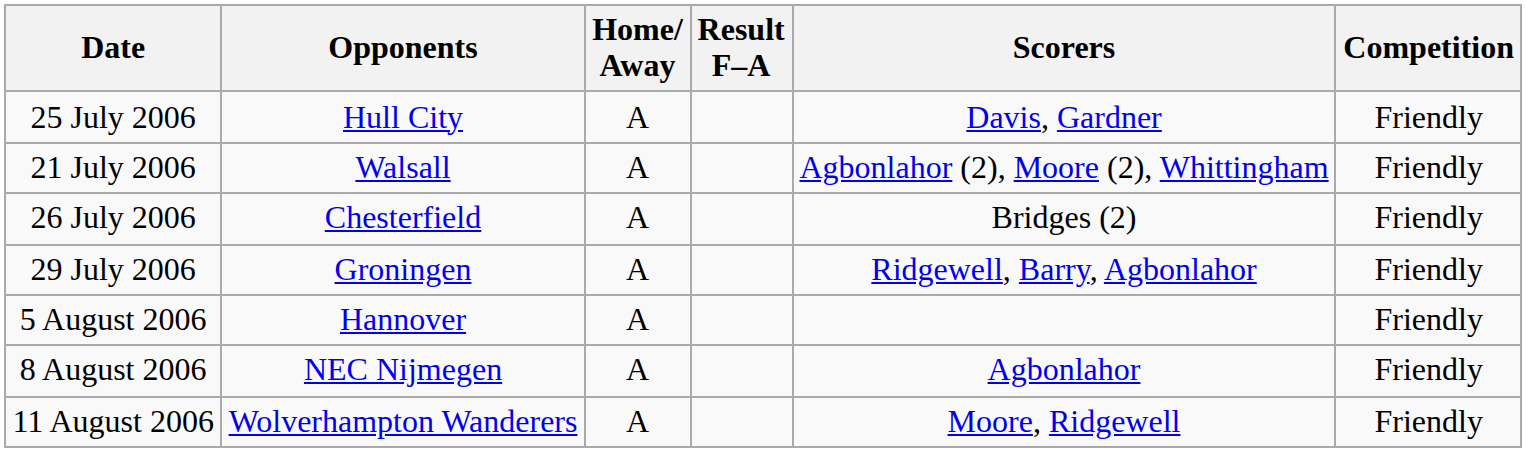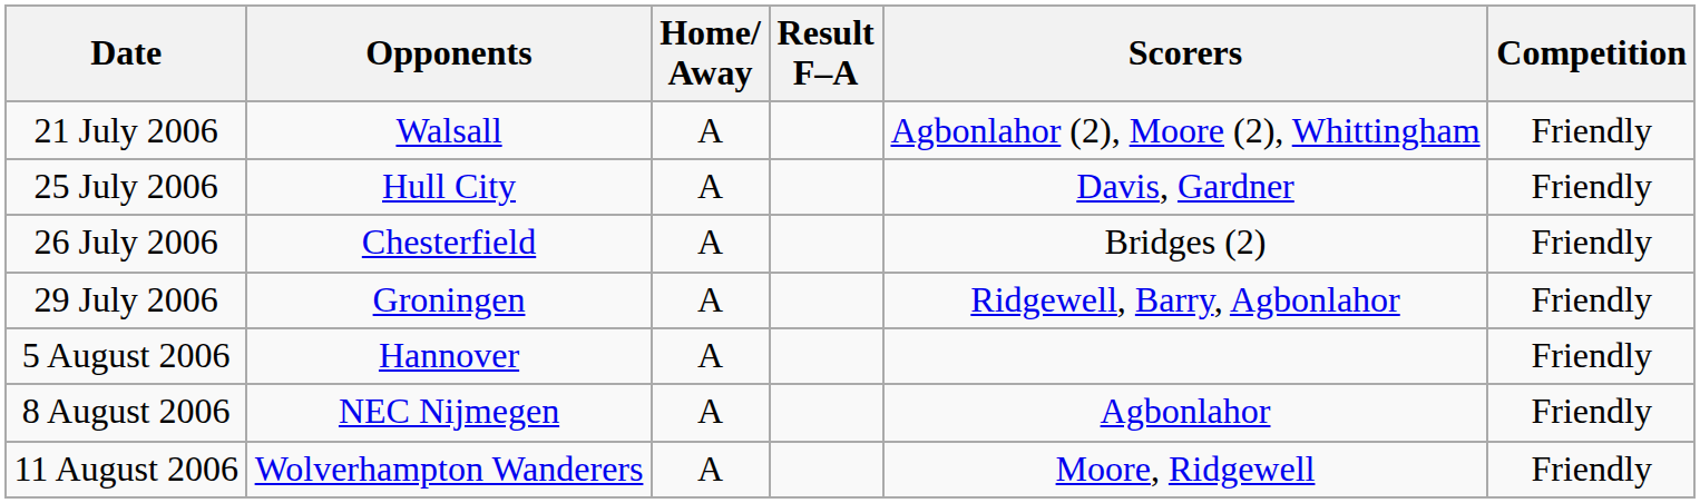rows swapped: 21 July 2006 <-> 25 July 2006
